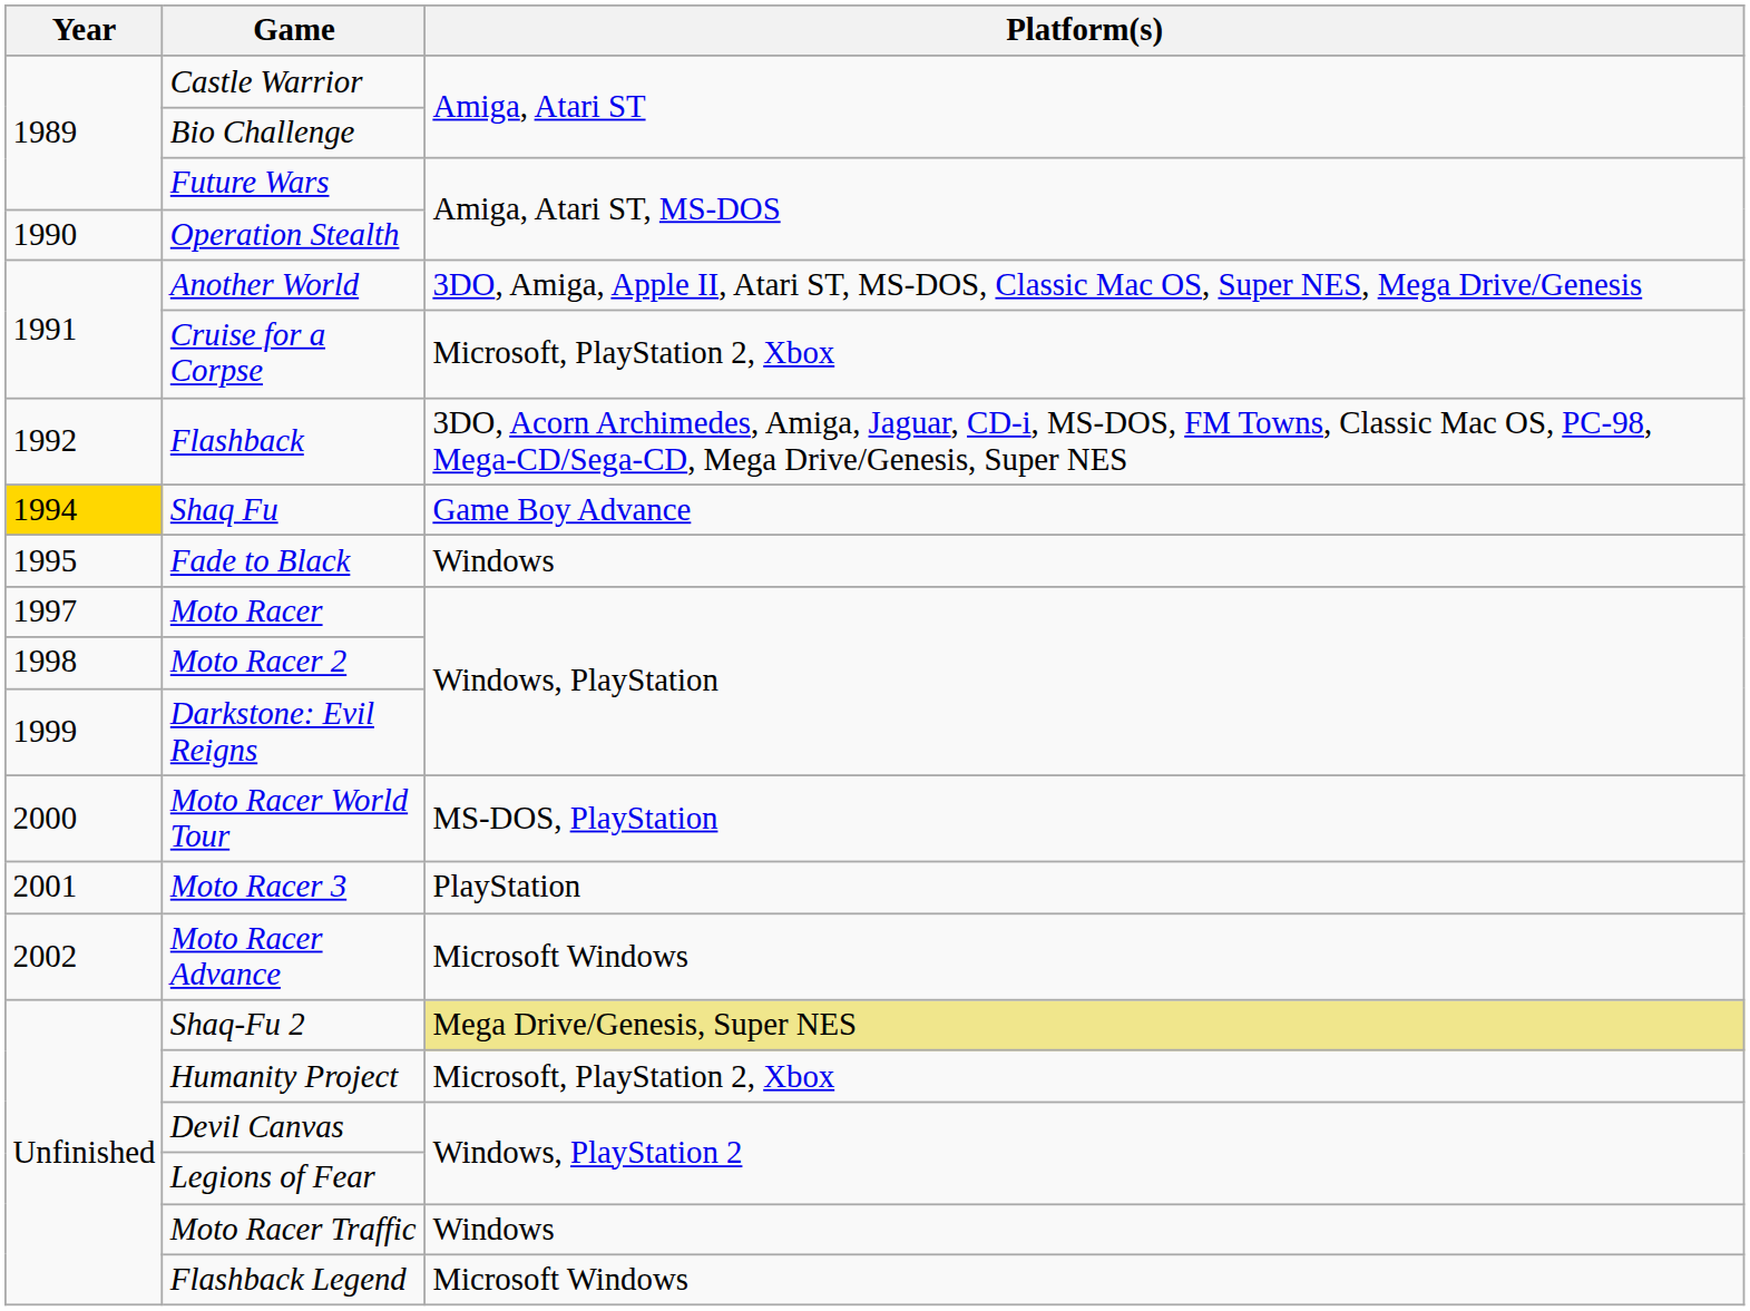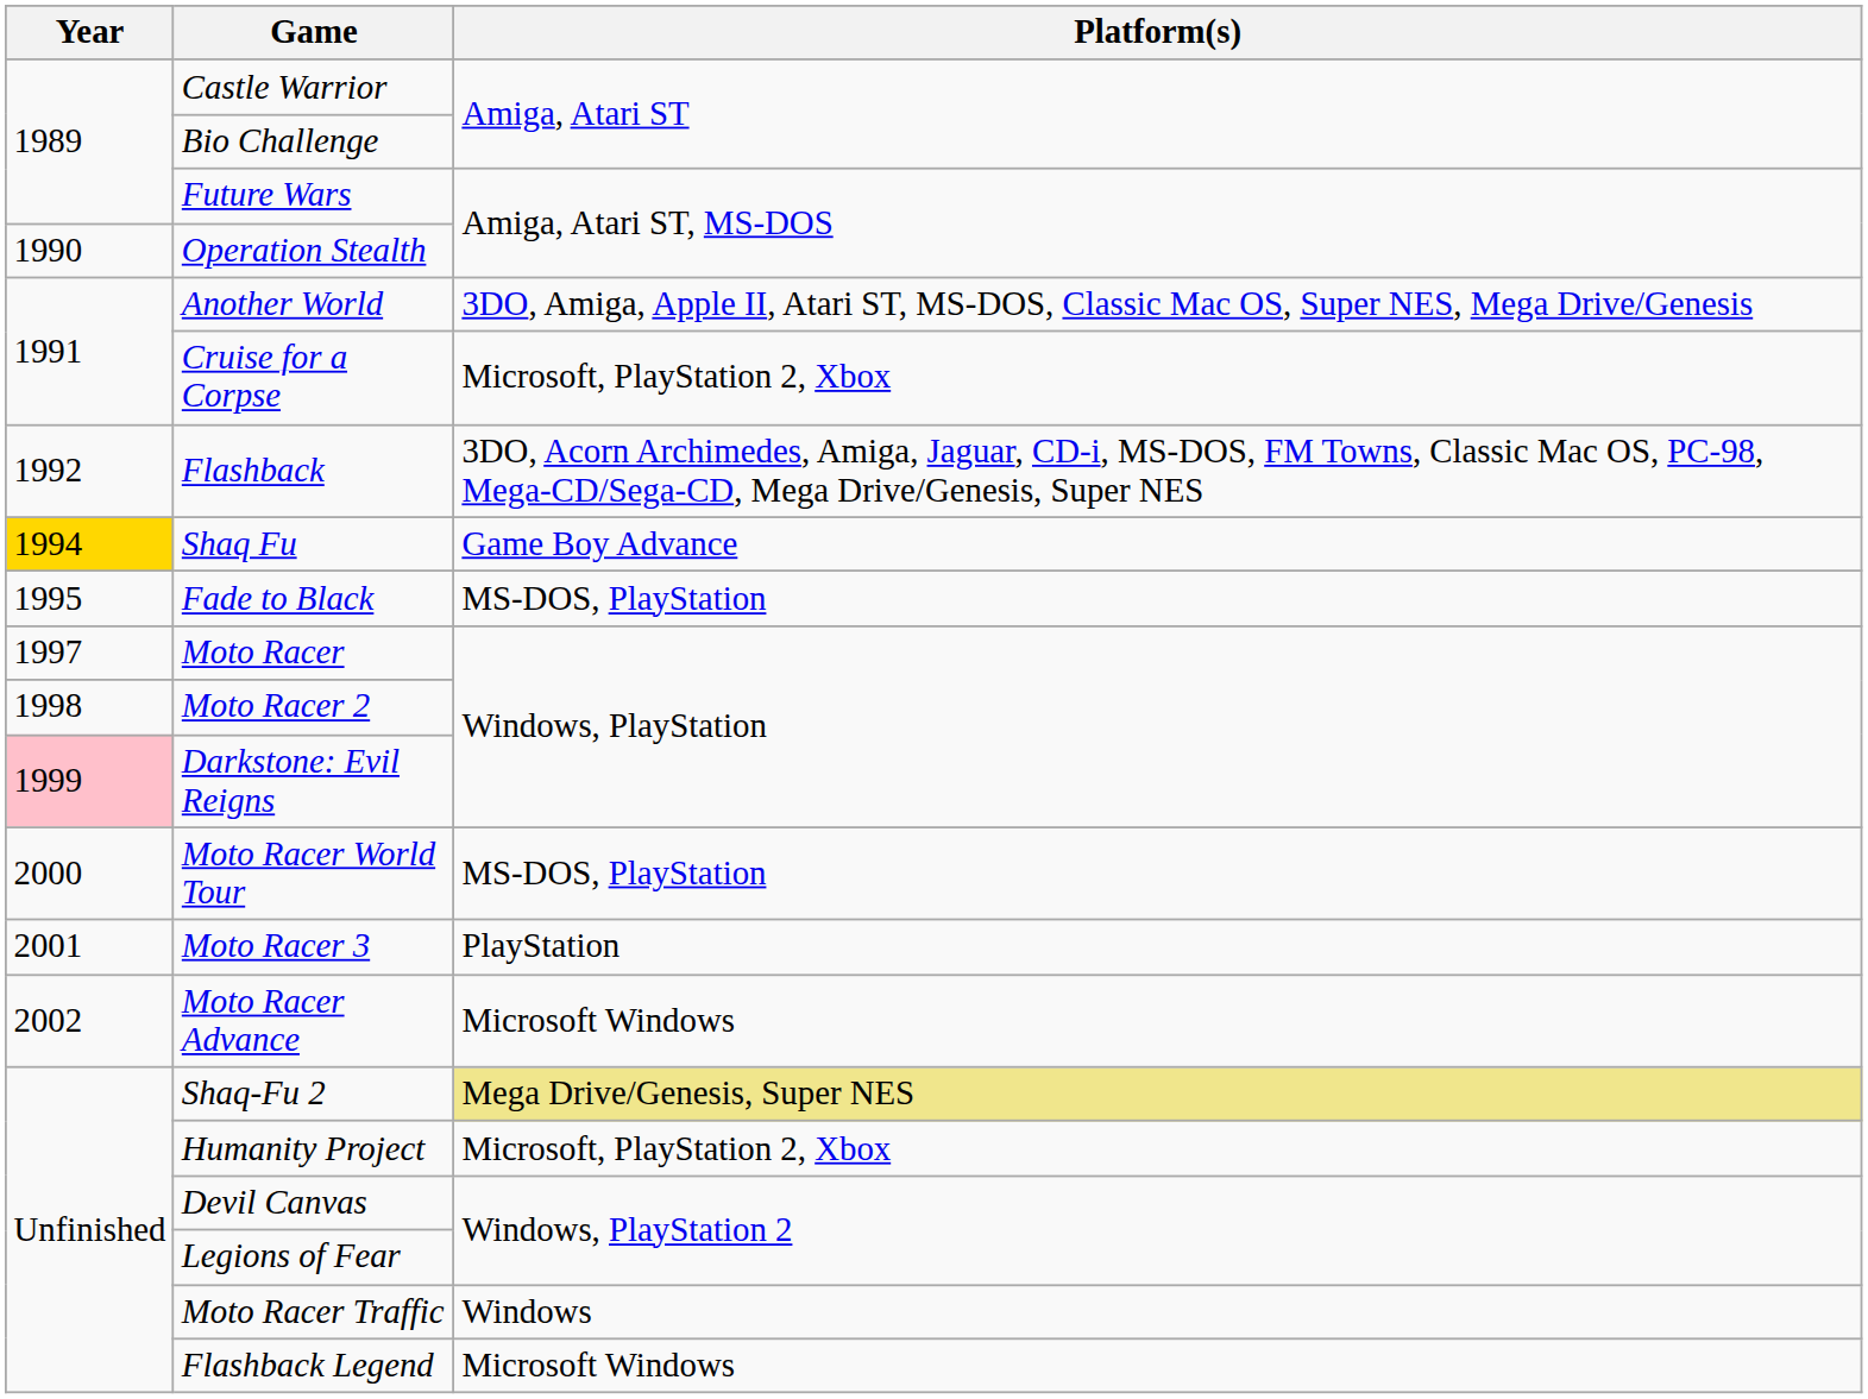Fade to Black | Platform(s): Windows -> MS-DOS, PlayStation
Darkstone: Evil Reigns | Year: no background -> pink background
